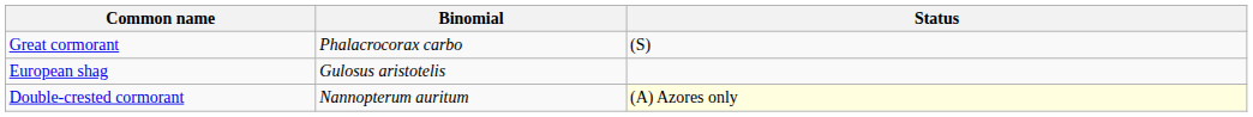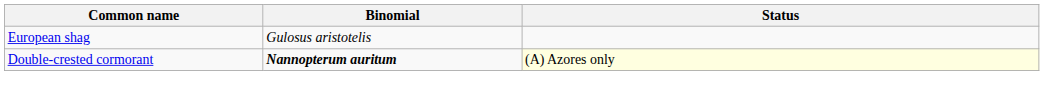- row: Great cormorant | Phalacrocorax carbo | (S)
Double-crested cormorant | Binomial: normal -> bold
